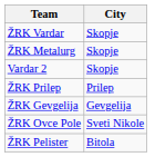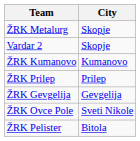- row: ŽRK Vardar | Skopje
+ row: ŽRK Kumanovo | Kumanovo
